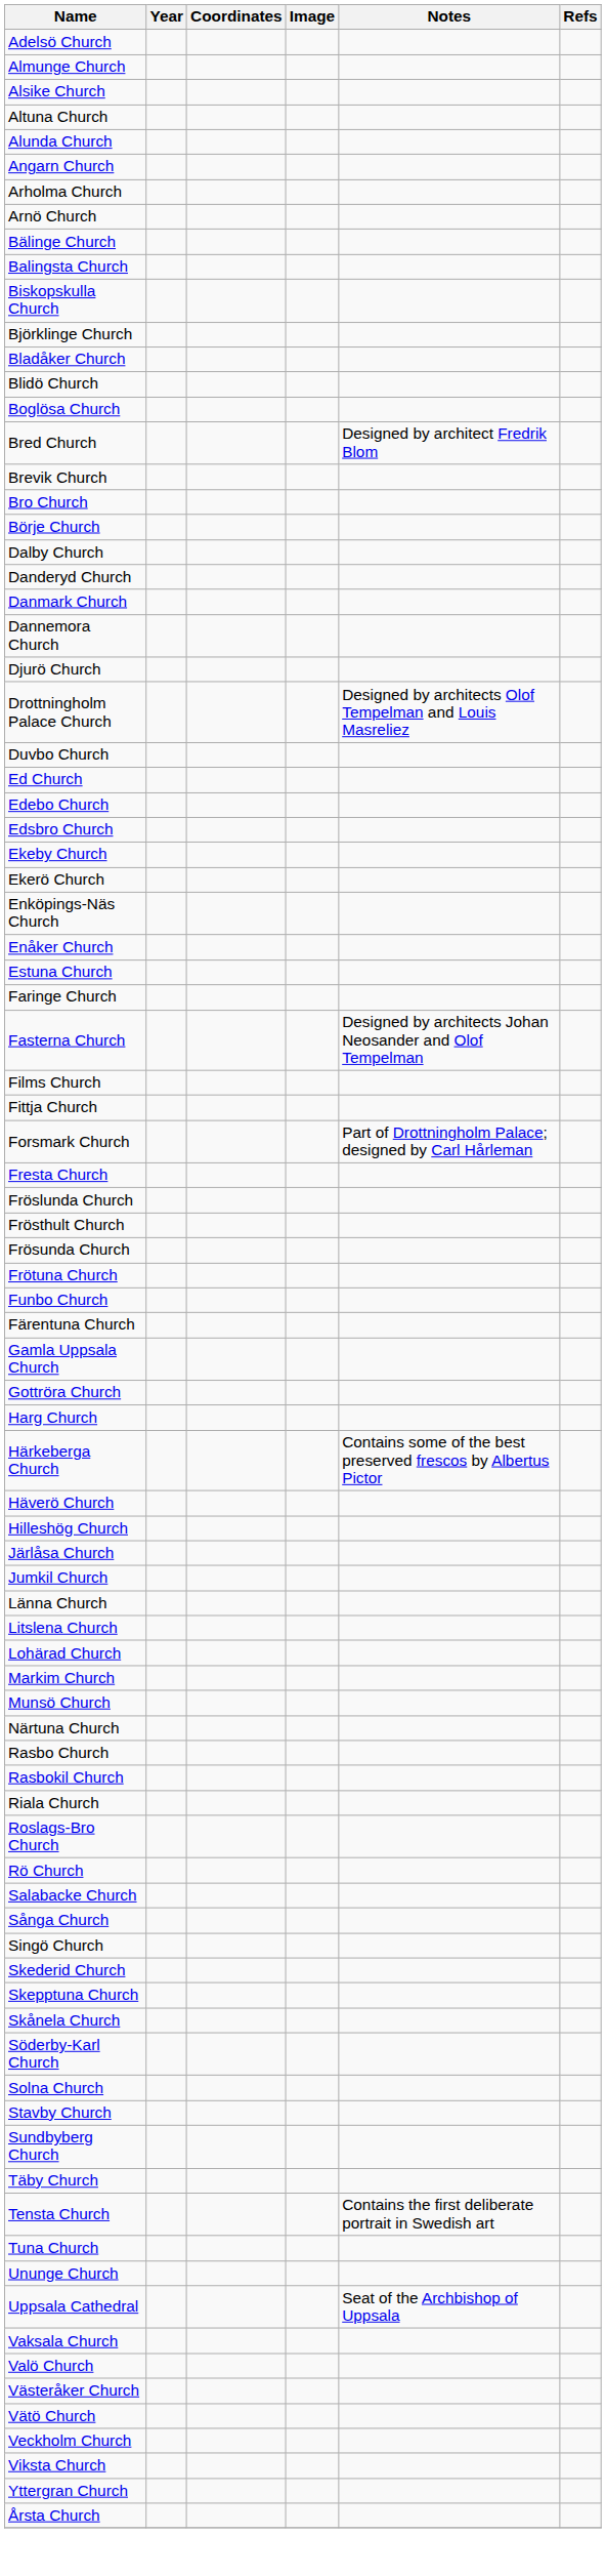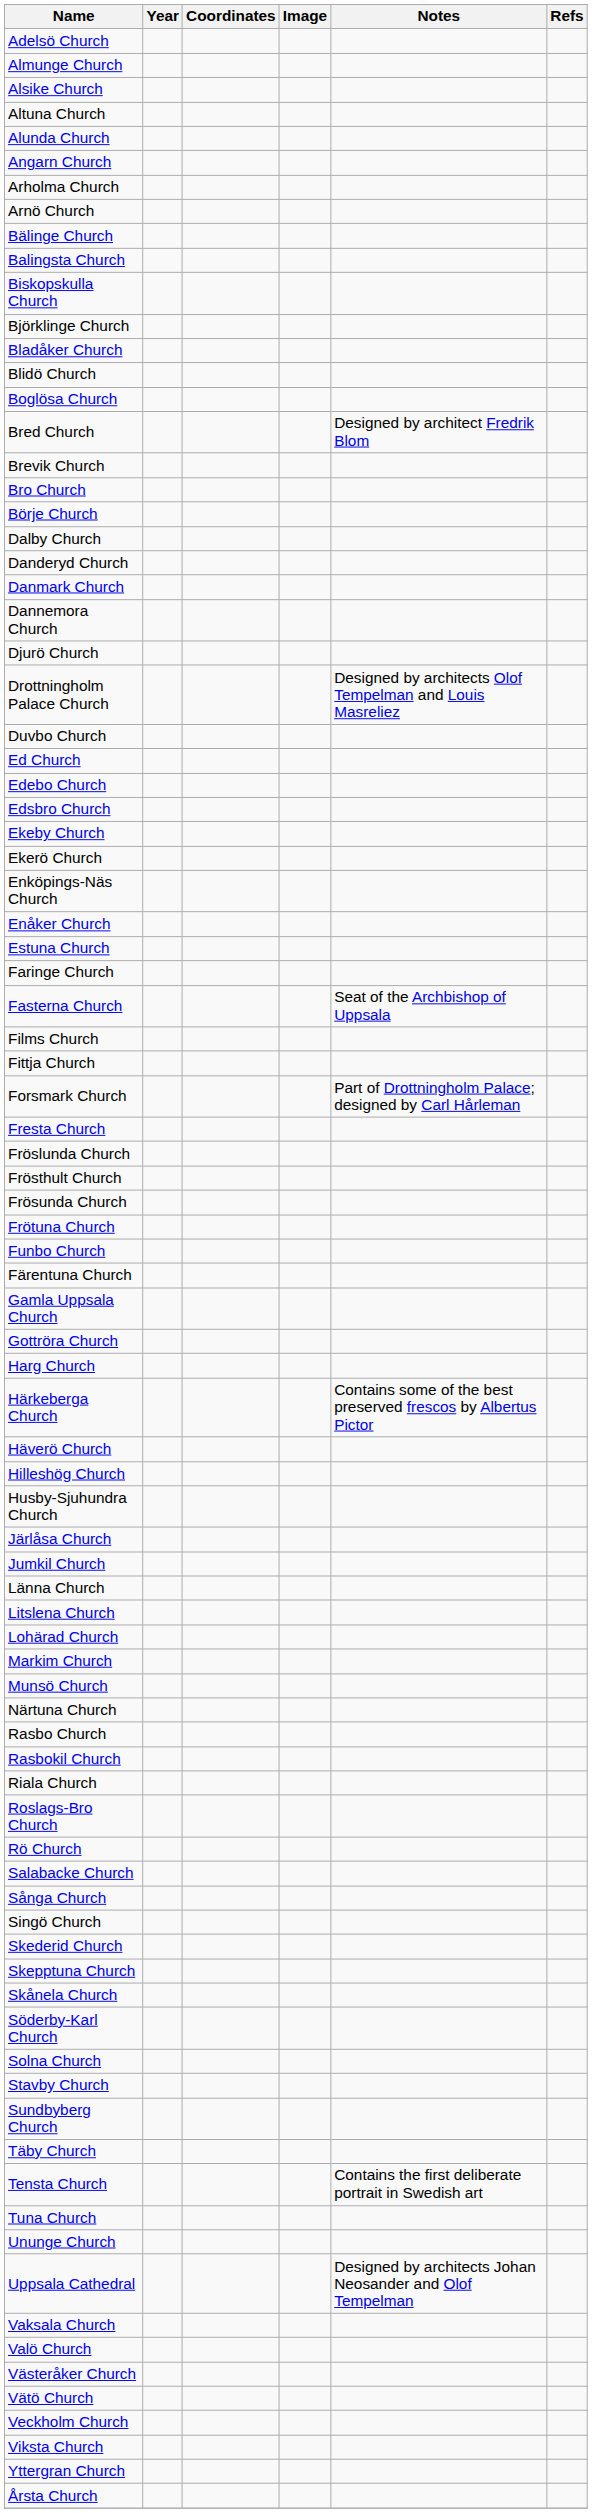Fasterna Church | Notes: Designed by architects Johan Neosander and Olof Tempelman -> Seat of the Archbishop of Uppsala
+ row: Husby-Sjuhundra Church
Uppsala Cathedral | Notes: Seat of the Archbishop of Uppsala -> Designed by architects Johan Neosander and Olof Tempelman
